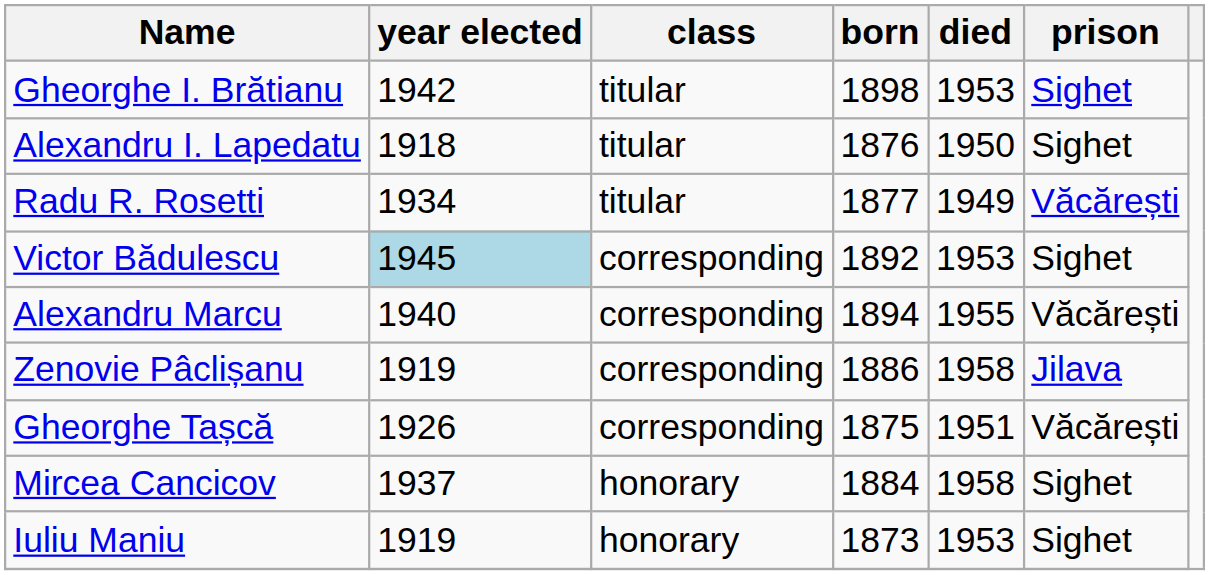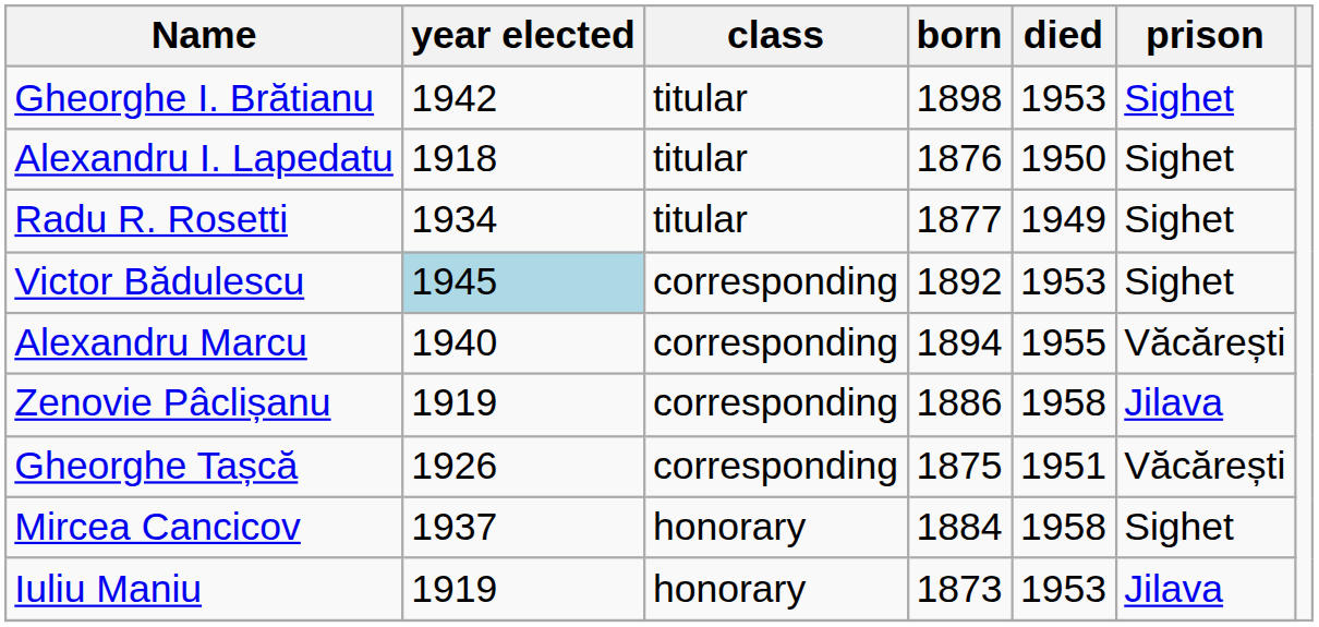Radu R. Rosetti | prison: Văcărești -> Sighet
Iuliu Maniu | prison: Sighet -> Jilava
